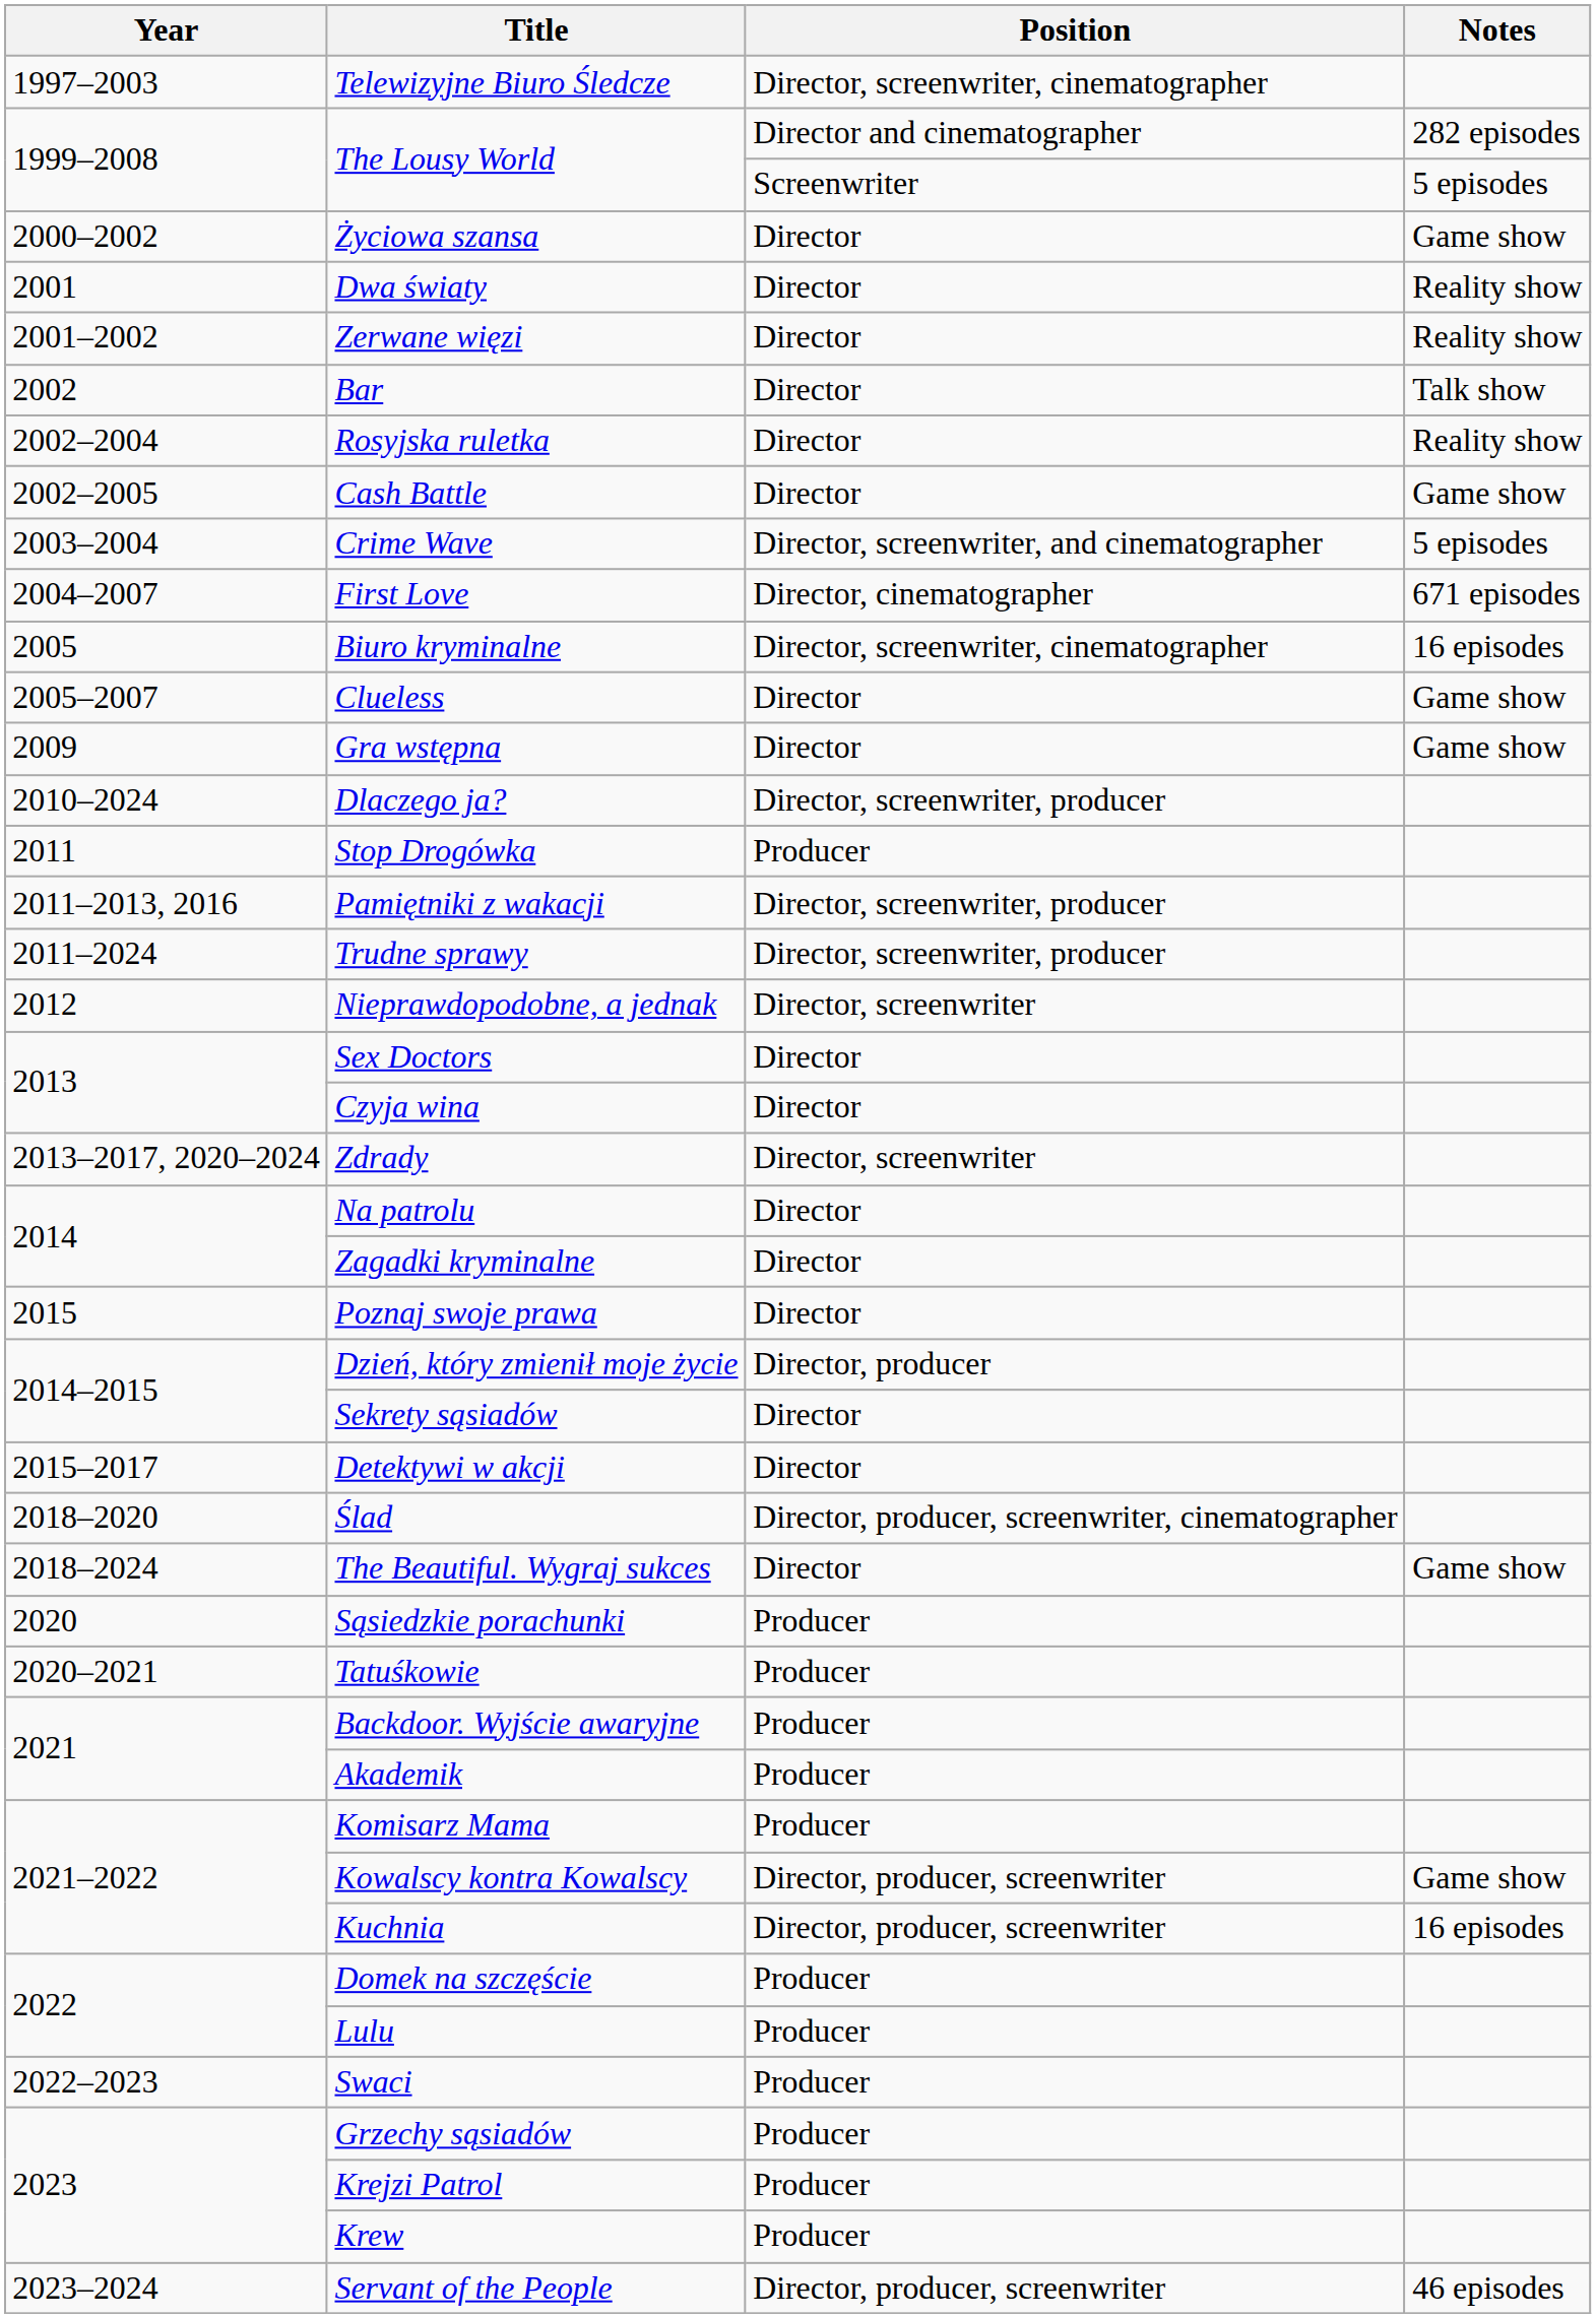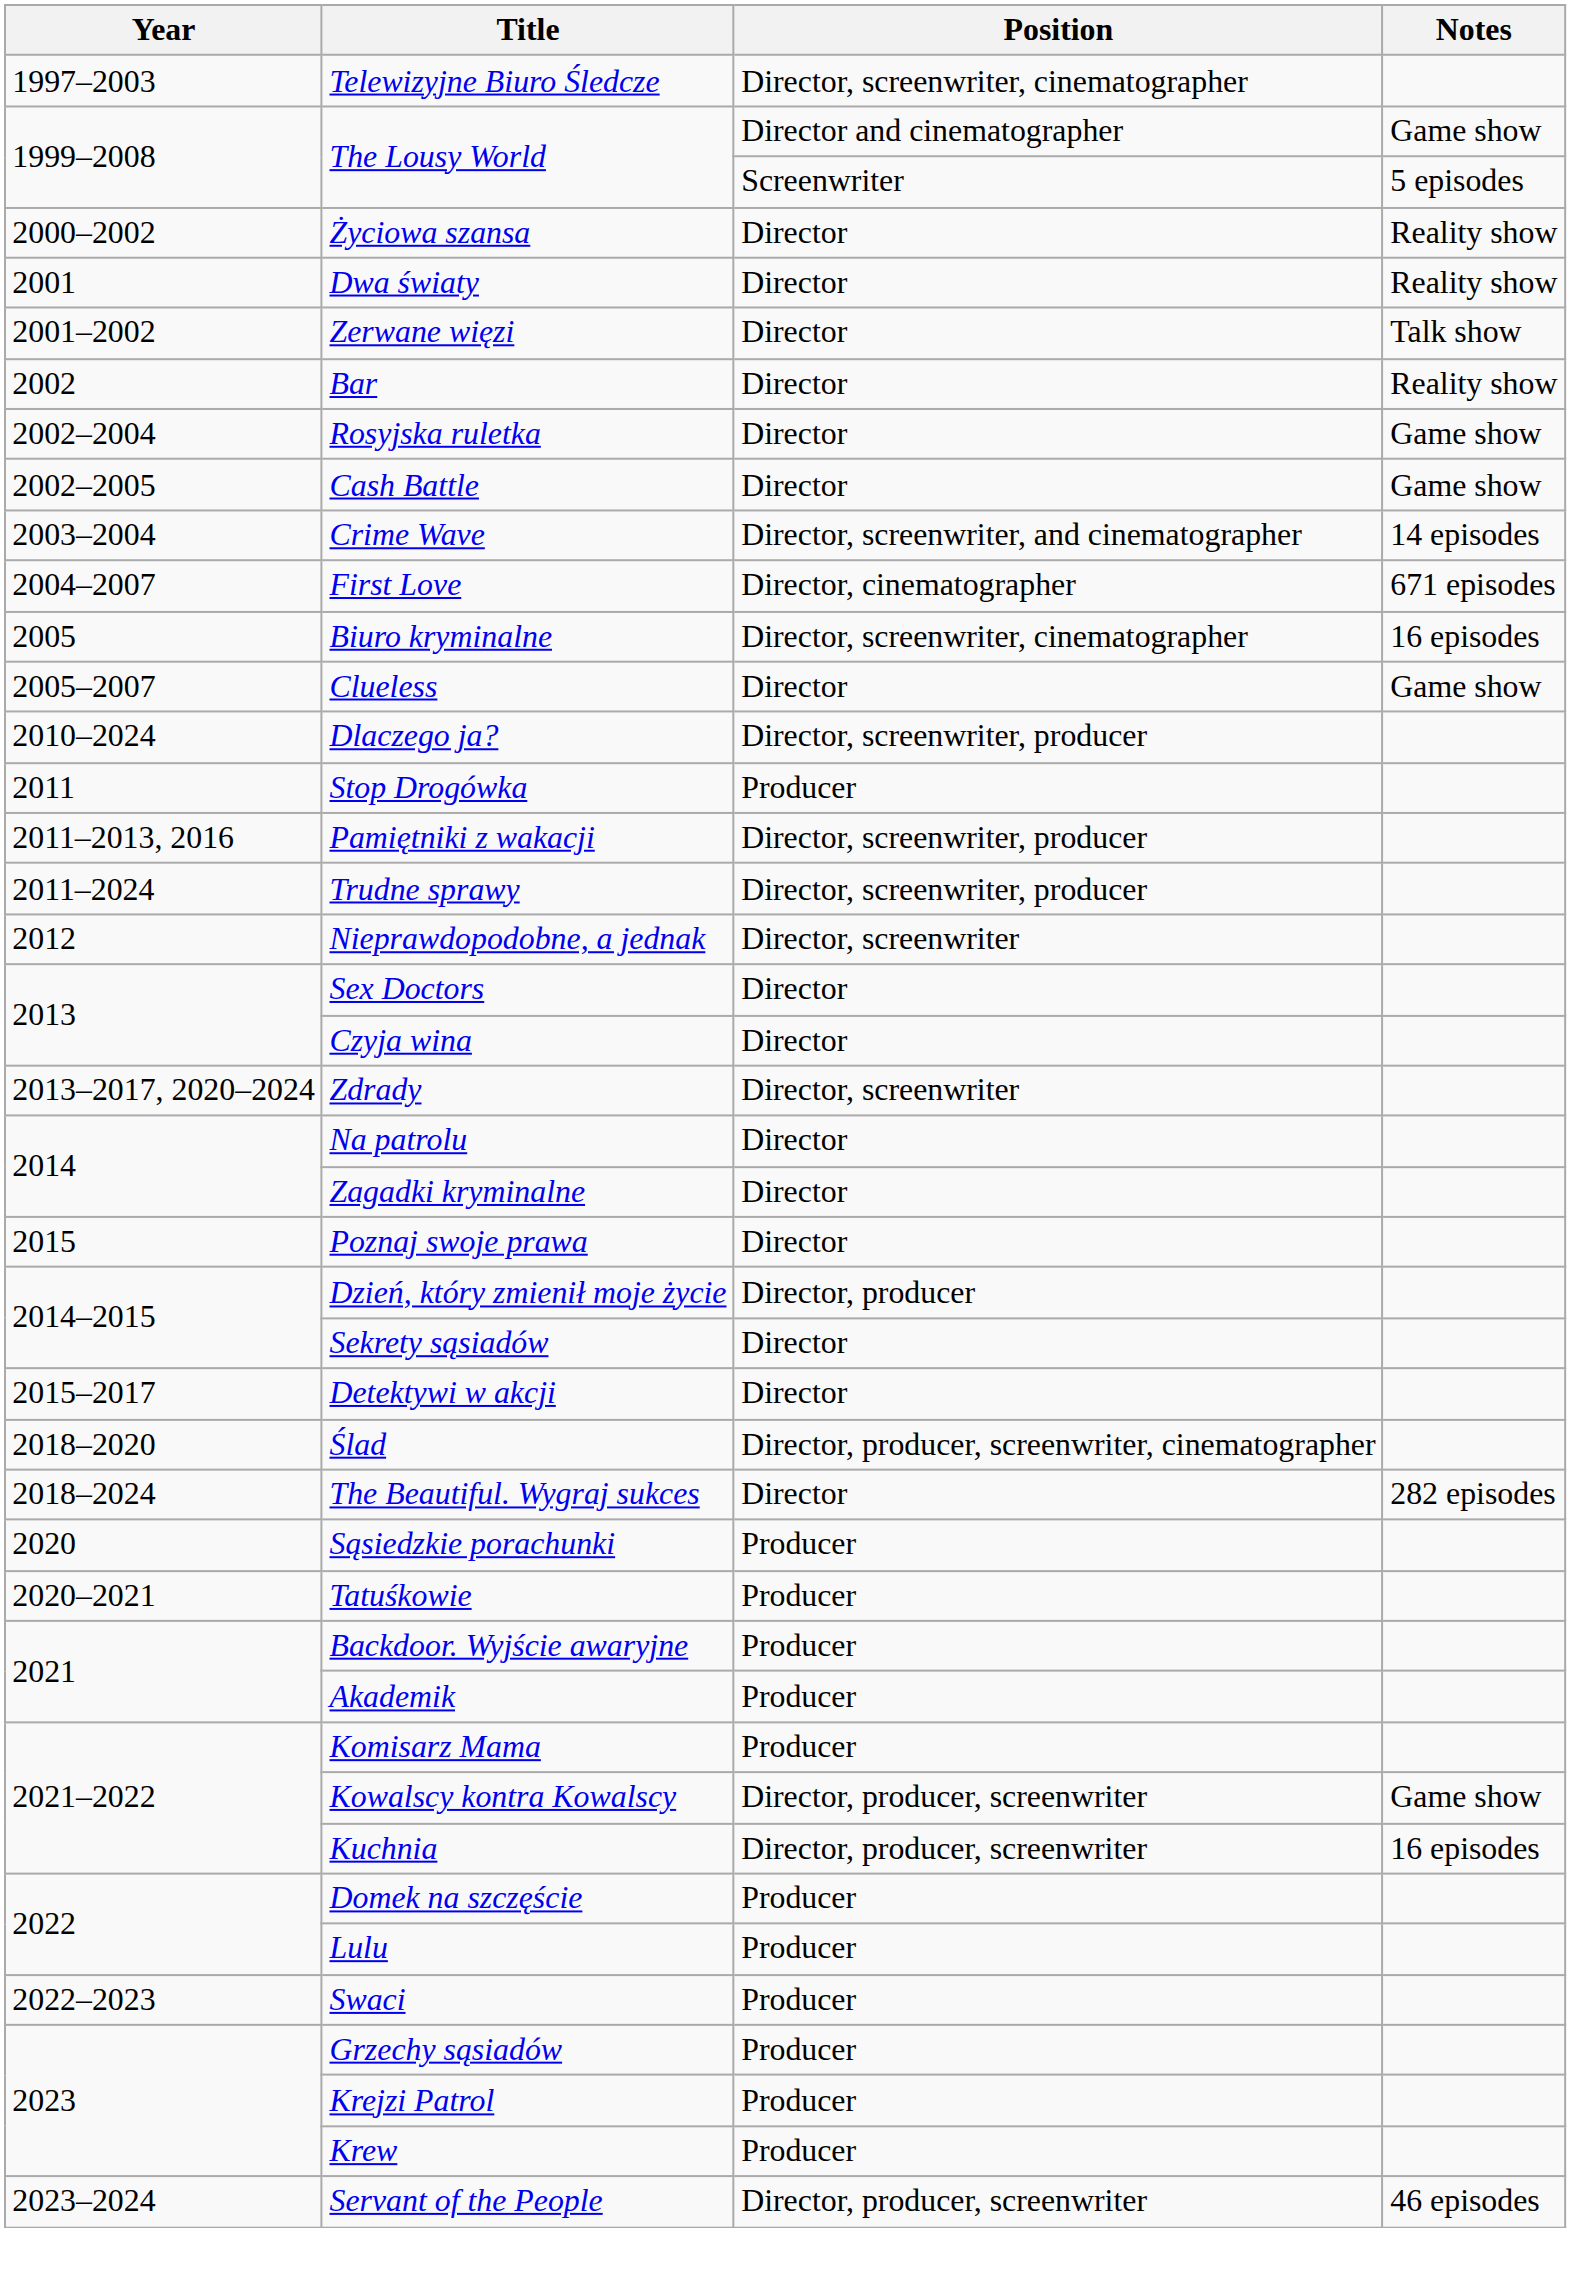The Lousy World / Director and cinematographer | Notes: 282 episodes -> Game show
Życiowa szansa | Notes: Game show -> Reality show
Zerwane więzi | Notes: Reality show -> Talk show
Bar | Notes: Talk show -> Reality show
Rosyjska ruletka | Notes: Reality show -> Game show
Crime Wave | Notes: 5 episodes -> 14 episodes
- row: 2009 | Gra wstępna | Director | Game show
The Beautiful. Wygraj sukces | Notes: Game show -> 282 episodes
